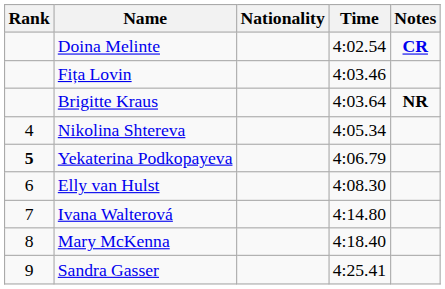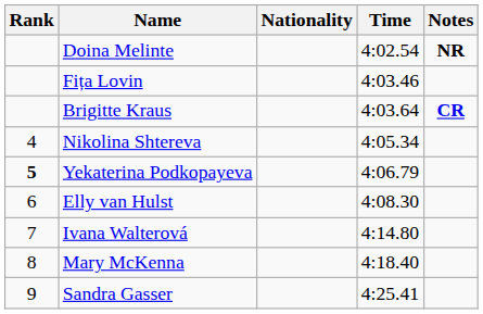Doina Melinte | Notes: CR -> NR
Brigitte Kraus | Notes: NR -> CR
